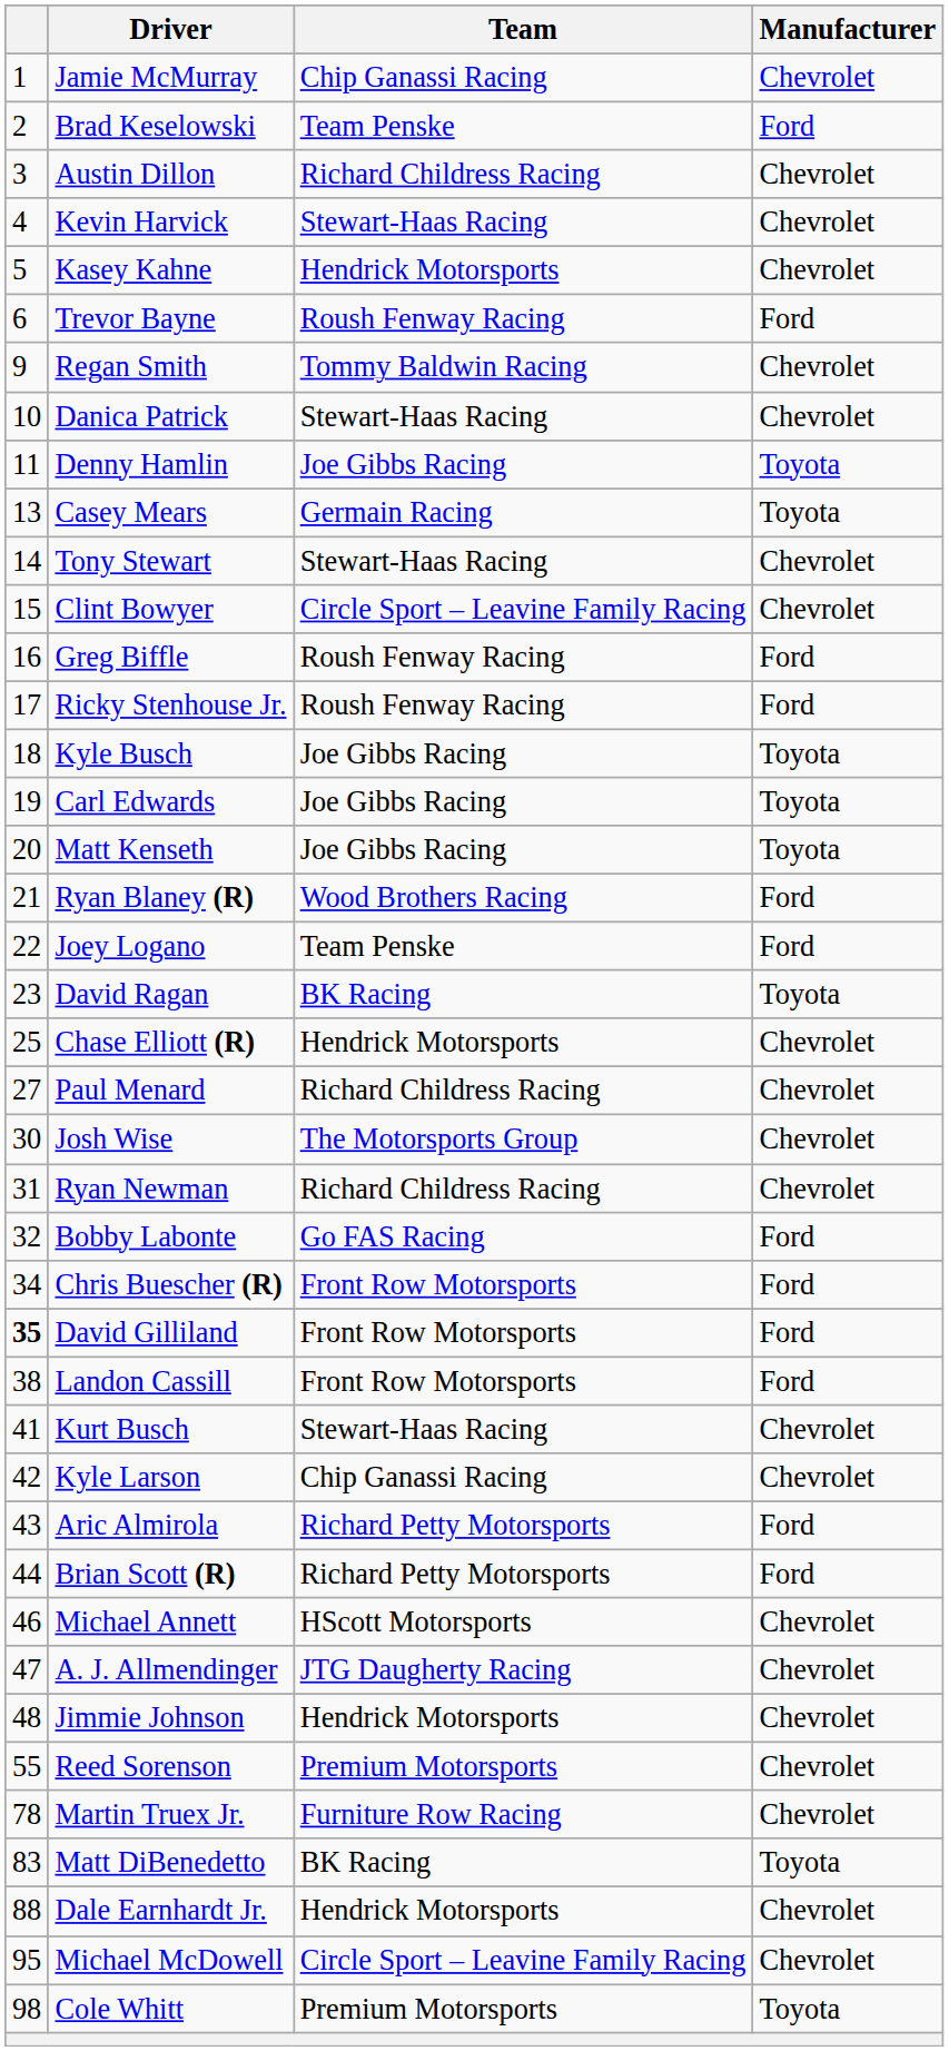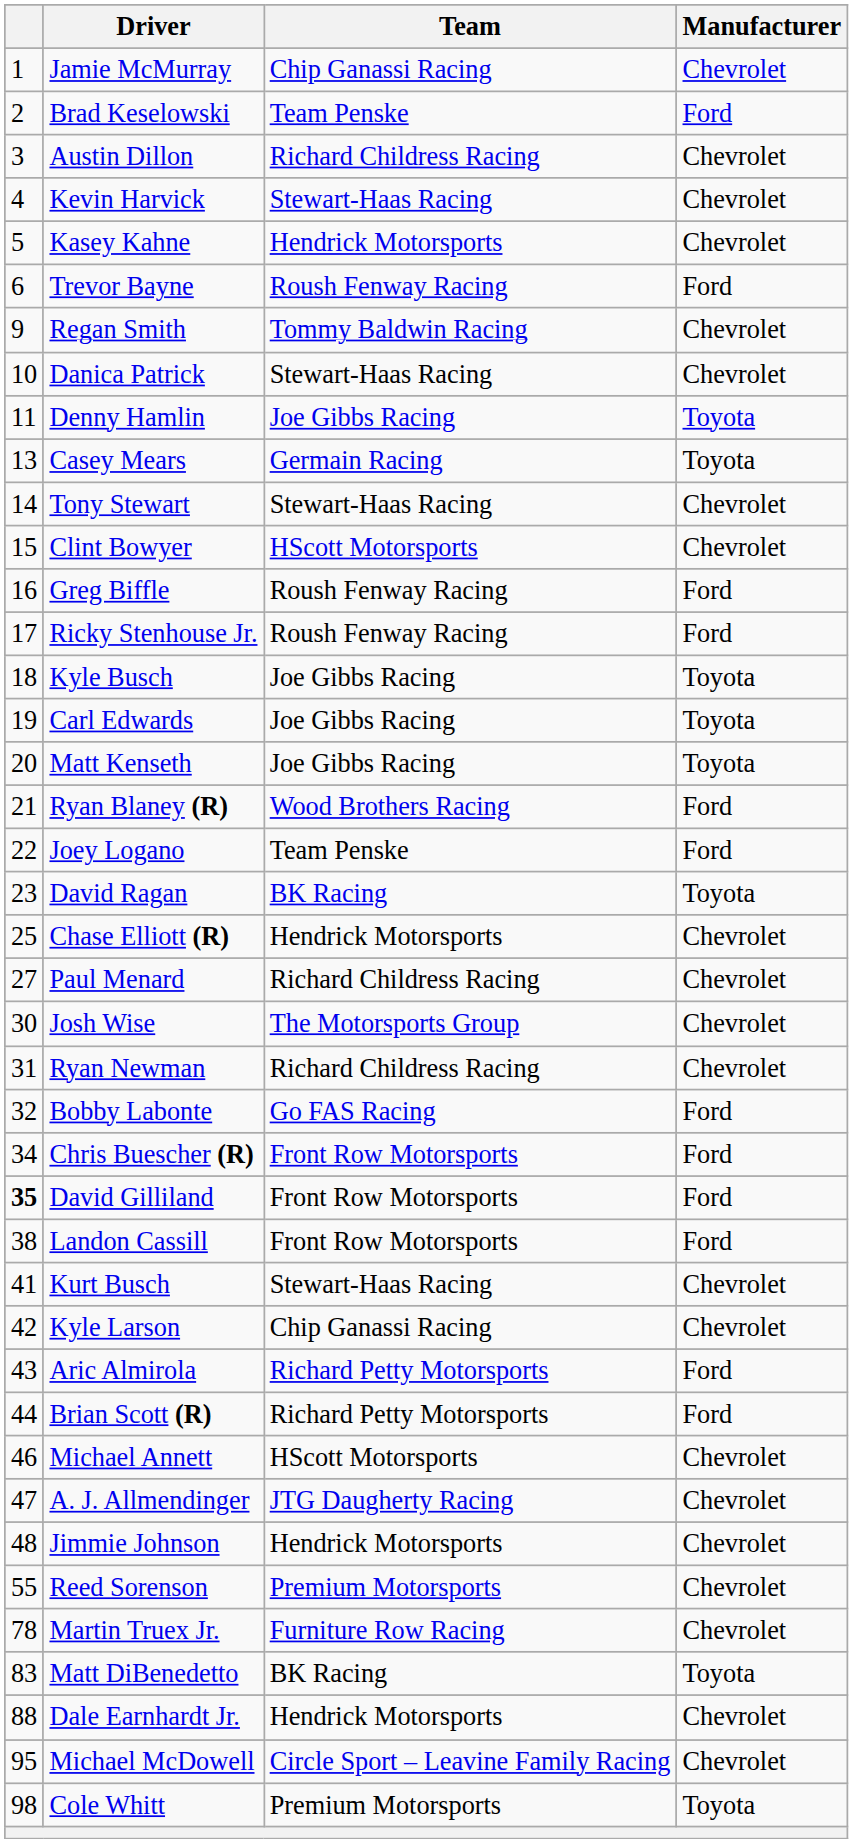Clint Bowyer | Team: Circle Sport – Leavine Family Racing -> HScott Motorsports
